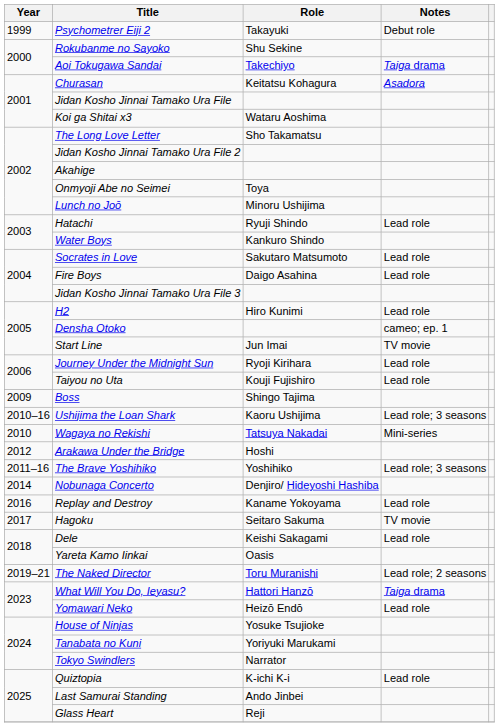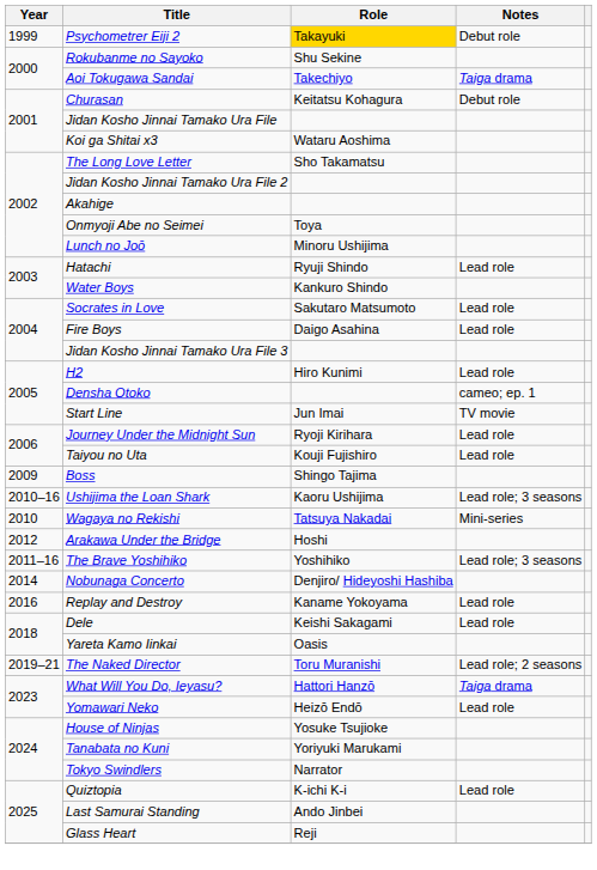Psychometrer Eiji 2 | Role: no background -> gold background
Churasan | Notes: Asadora -> Debut role
- row: 2017 | Hagoku | Seitaro Sakuma | TV movie
